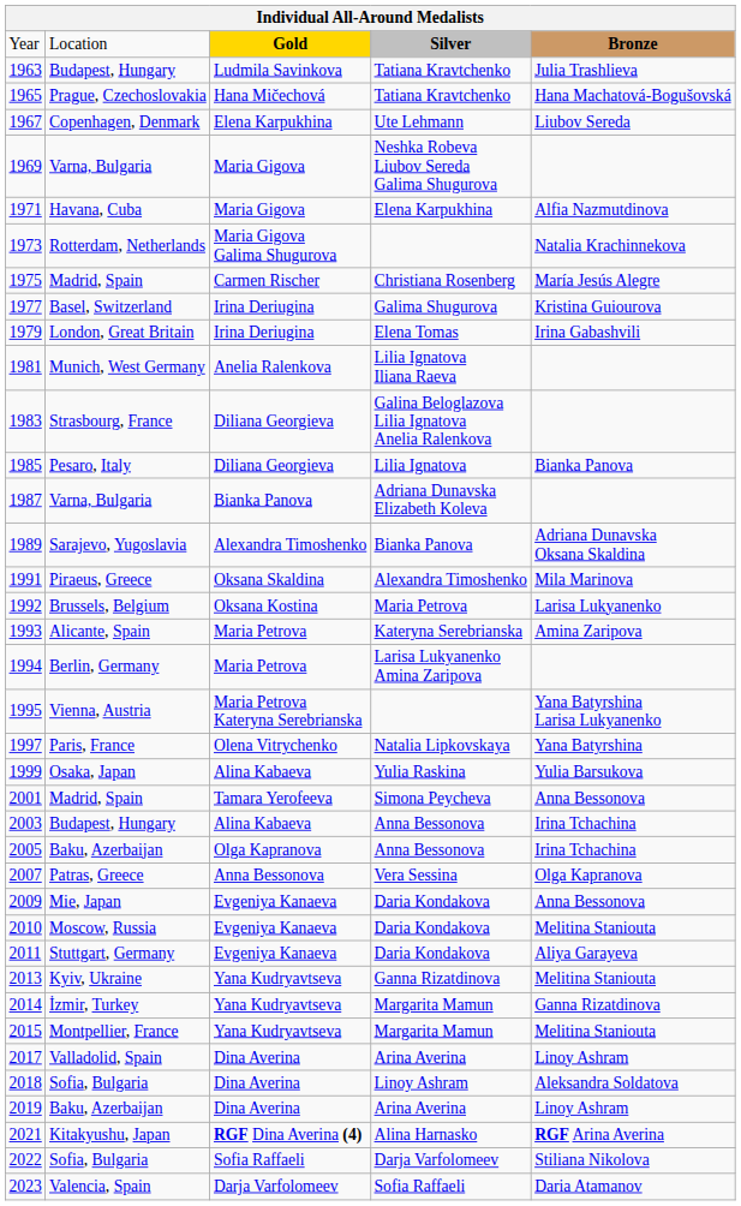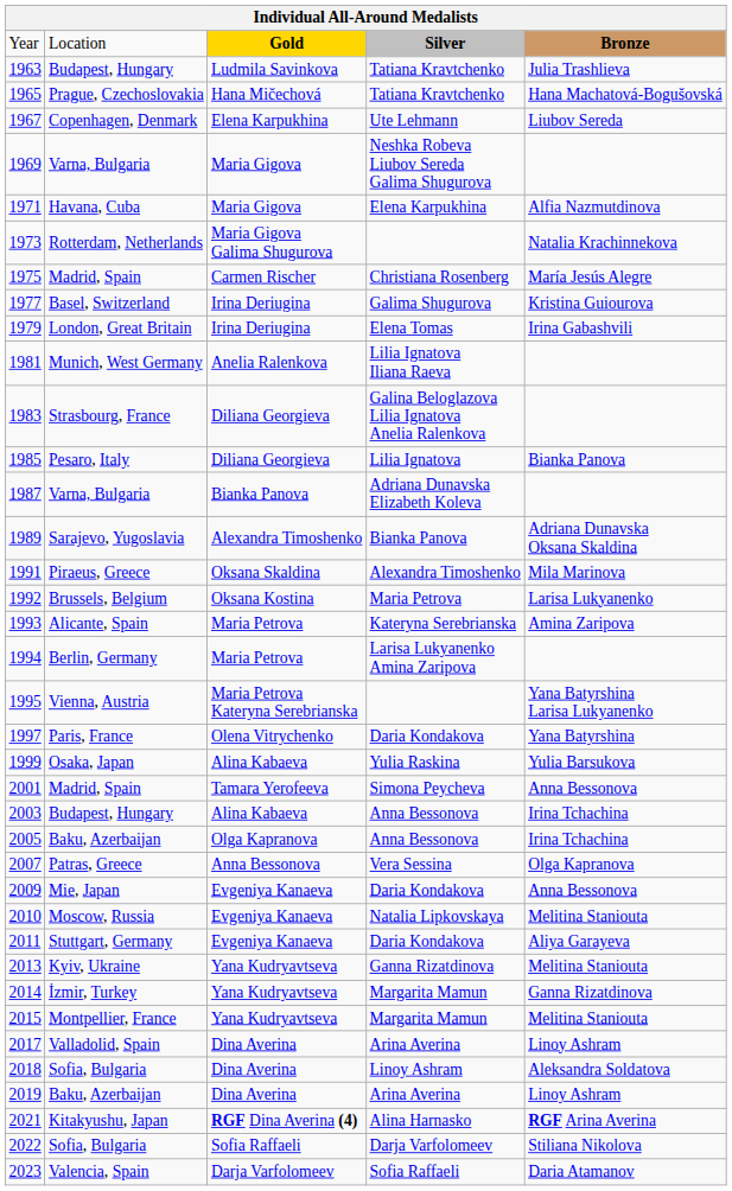1997 | column 4: Natalia Lipkovskaya -> Daria Kondakova
2010 | column 4: Daria Kondakova -> Natalia Lipkovskaya
